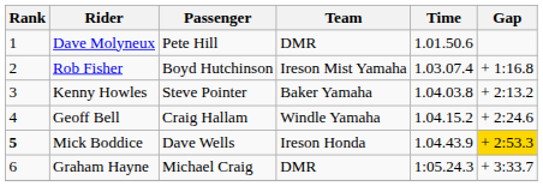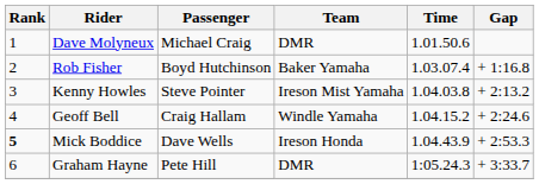Dave Molyneux | Passenger: Pete Hill -> Michael Craig
Rob Fisher | Team: Ireson Mist Yamaha -> Baker Yamaha
Kenny Howles | Team: Baker Yamaha -> Ireson Mist Yamaha
Mick Boddice | Gap: gold background -> no background
Graham Hayne | Passenger: Michael Craig -> Pete Hill
